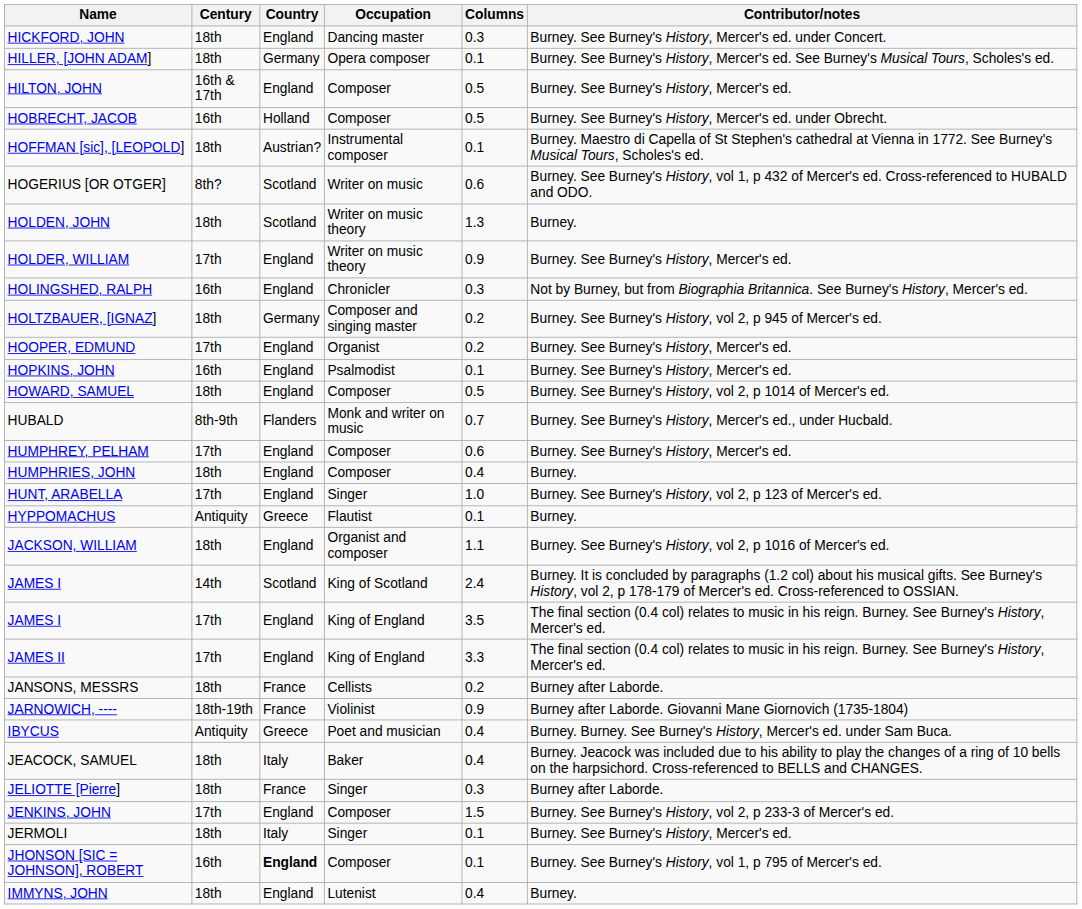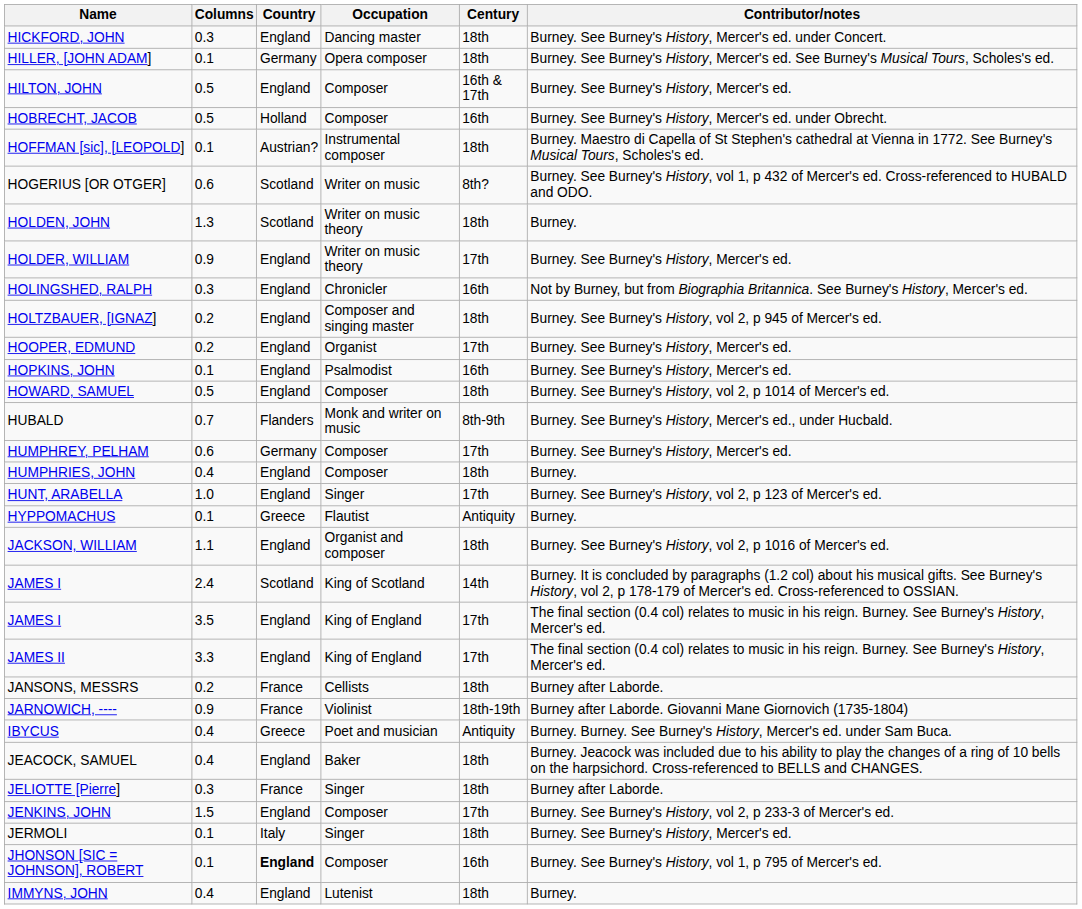columns swapped: Century <-> Columns
HOLTZBAUER, [IGNAZ] | Country: Germany -> England
HUMPHREY, PELHAM | Country: England -> Germany
JEACOCK, SAMUEL | Country: Italy -> England
